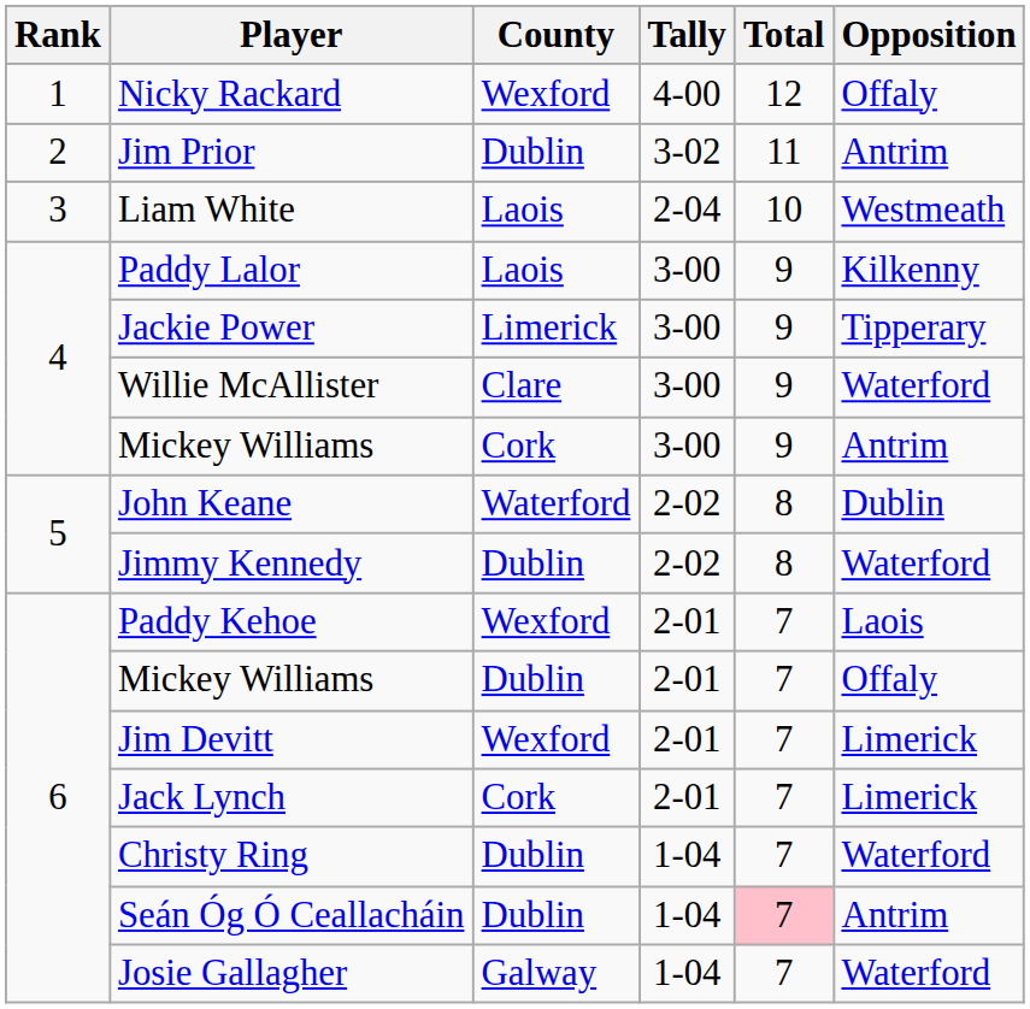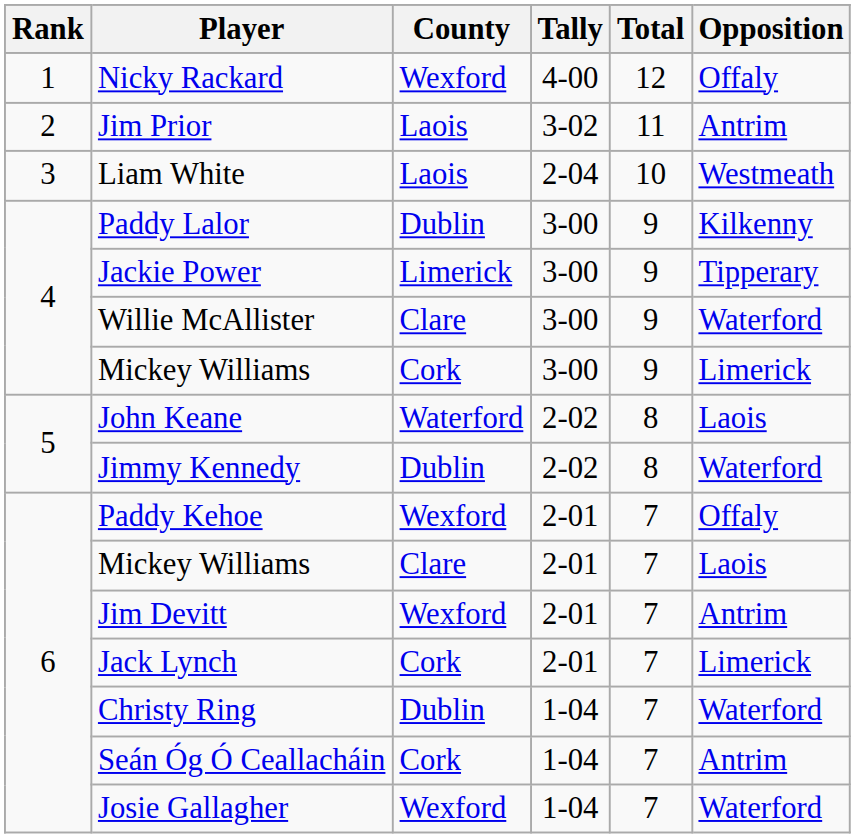Jim Prior | County: Dublin -> Laois
Paddy Lalor | County: Laois -> Dublin
Mickey Williams / 3-00 | Opposition: Antrim -> Limerick
John Keane | Opposition: Dublin -> Laois
Paddy Kehoe | Opposition: Laois -> Offaly
Mickey Williams / 2-01 | County: Dublin -> Clare
Mickey Williams / 2-01 | Opposition: Offaly -> Laois
Jim Devitt | Opposition: Limerick -> Antrim
Seán Óg Ó Ceallacháin | County: Dublin -> Cork
Seán Óg Ó Ceallacháin | Total: pink background -> no background
Josie Gallagher | County: Galway -> Wexford
